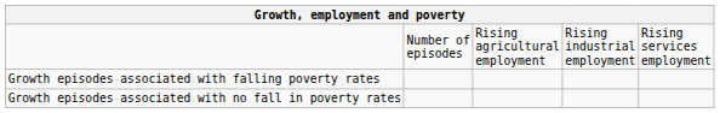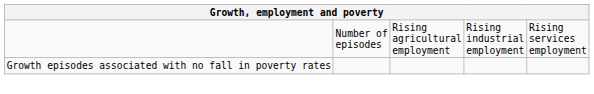- row: Growth episodes associated with falling poverty rates
